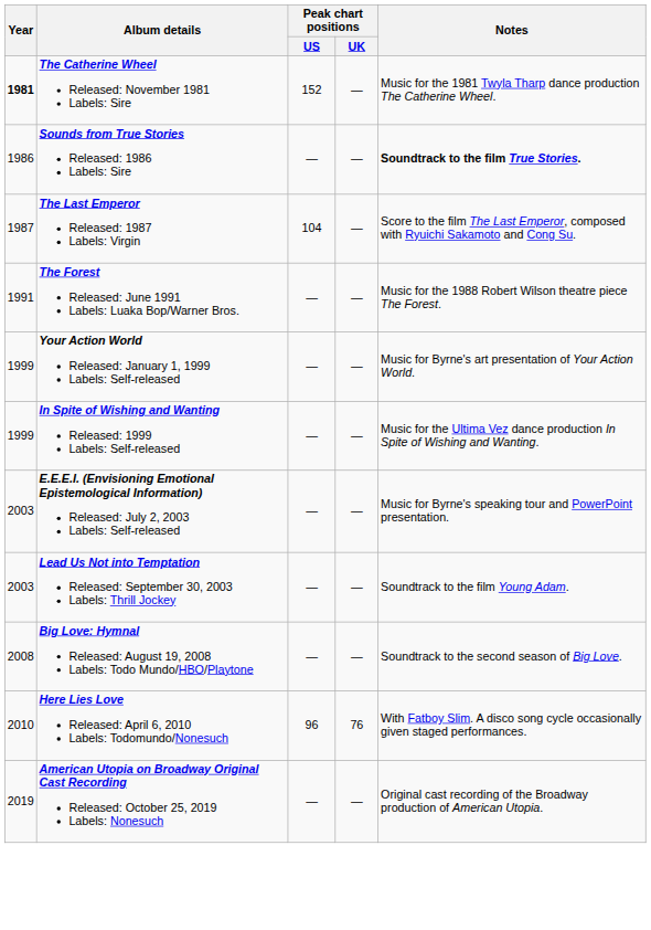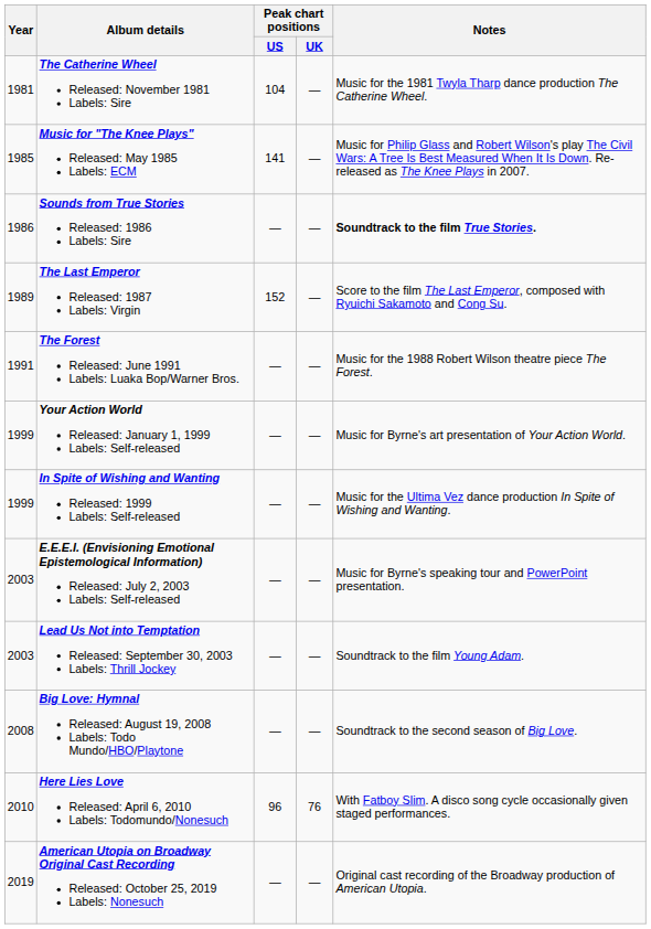The Catherine Wheel Released: November 1981 Labels: Sire | Year: bold -> normal
The Catherine Wheel Released: November 1981 Labels: Sire | Peak chart positions / US: 152 -> 104
+ row: 1985 | Music for "The Knee Plays" Released: May 1985 Labels: ECM | 141 | — | Music for Philip Glass and Robert Wilson's play The Civil Wars: A Tree Is Best Measured When It Is Down. Re-released as The Knee Plays in 2007.
The Last Emperor Released: 1987 Labels: Virgin | Year: 1987 -> 1989
The Last Emperor Released: 1987 Labels: Virgin | Peak chart positions / US: 104 -> 152
